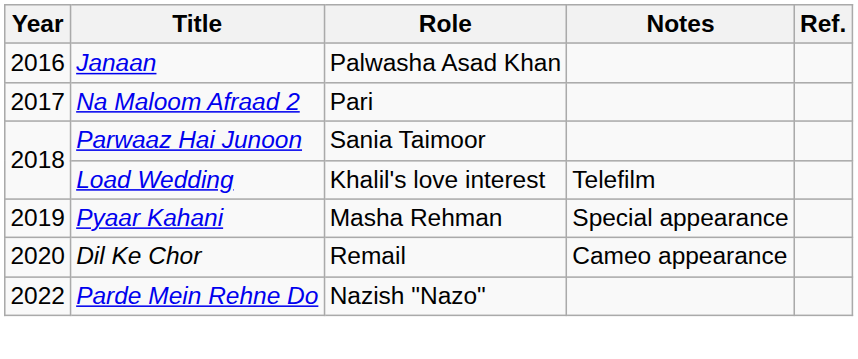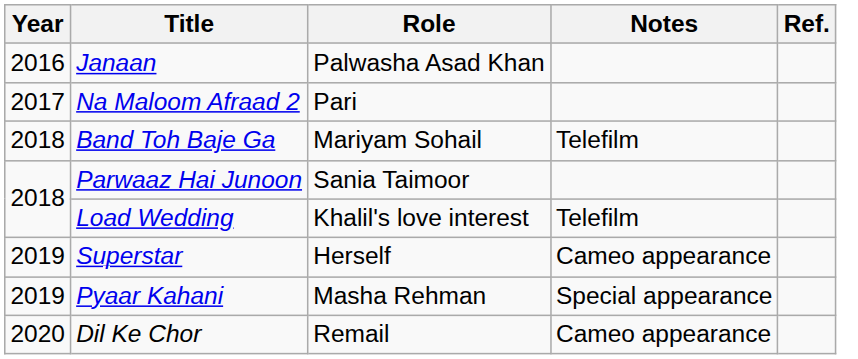+ row: 2018 | Band Toh Baje Ga | Mariyam Sohail | Telefilm
+ row: 2019 | Superstar | Herself | Cameo appearance
- row: 2022 | Parde Mein Rehne Do | Nazish "Nazo"
